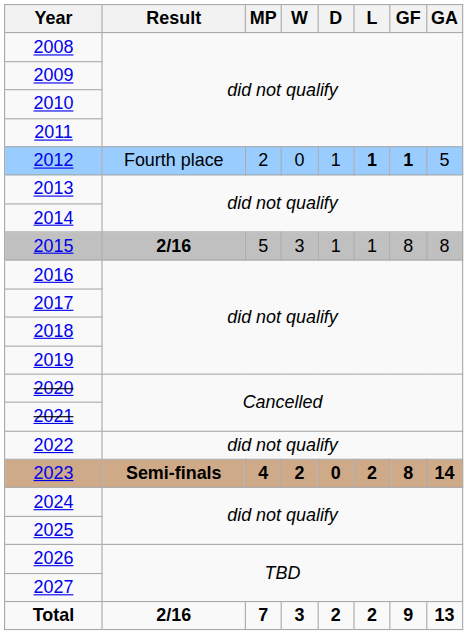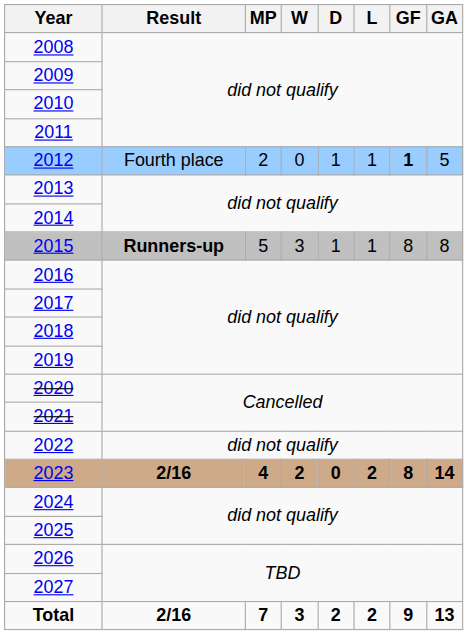2012 | L: bold -> normal
2015 | Result: 2/16 -> Runners-up
2023 | Result: Semi-finals -> 2/16
